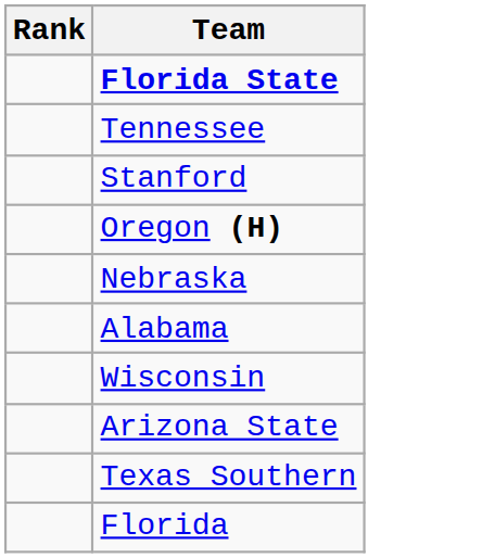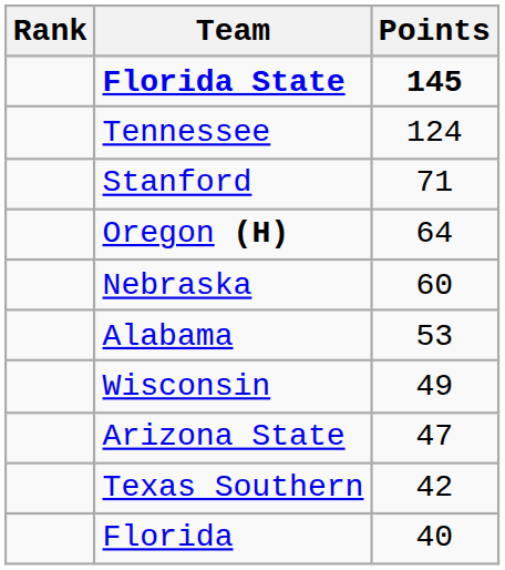+ column: Points | 145 | 124 | 71 | 64 | 60 | 53 | 49 | 47 | 42 | 40
